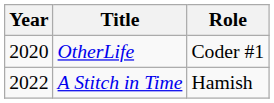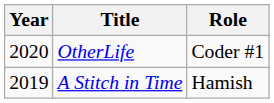A Stitch in Time | Year: 2022 -> 2019
